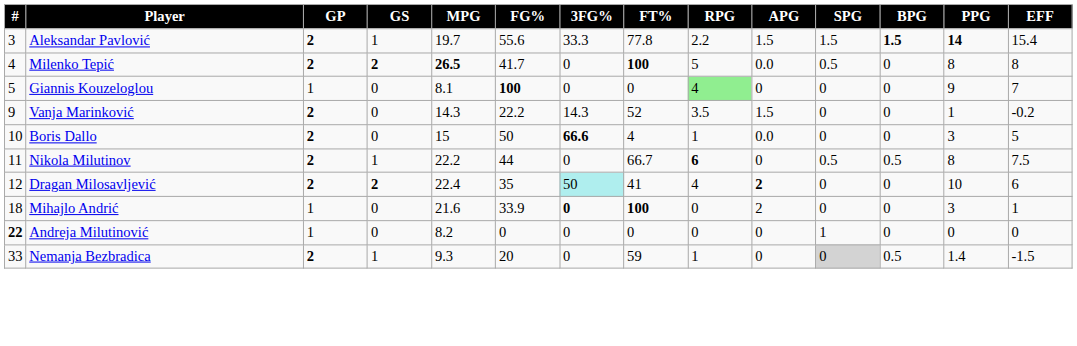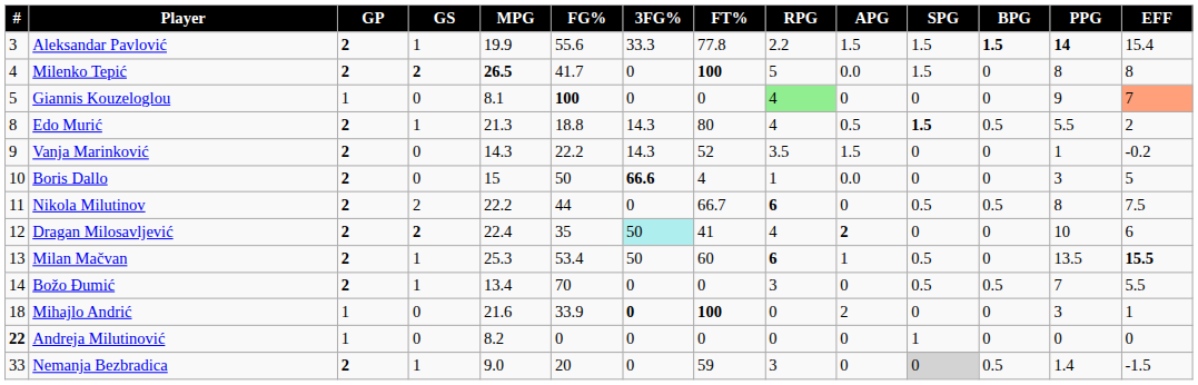Aleksandar Pavlović | MPG: 19.7 -> 19.9
Milenko Tepić | SPG: 0.5 -> 1.5
Giannis Kouzeloglou | EFF: no background -> lightsalmon background
+ row: 8 | Edo Murić | 2 | 1 | 21.3 | 18.8 | 14.3 | 80 | 4 | 0.5 | 1.5 | 0.5 | 5.5 | 2
Nikola Milutinov | GS: 1 -> 2
+ row: 13 | Milan Mačvan | 2 | 1 | 25.3 | 53.4 | 50 | 60 | 6 | 1 | 0.5 | 0 | 13.5 | 15.5
+ row: 14 | Božo Đumić | 2 | 1 | 13.4 | 70 | 0 | 0 | 3 | 0 | 0.5 | 0.5 | 7 | 5.5
Nemanja Bezbradica | MPG: 9.3 -> 9.0
Nemanja Bezbradica | RPG: 1 -> 3
